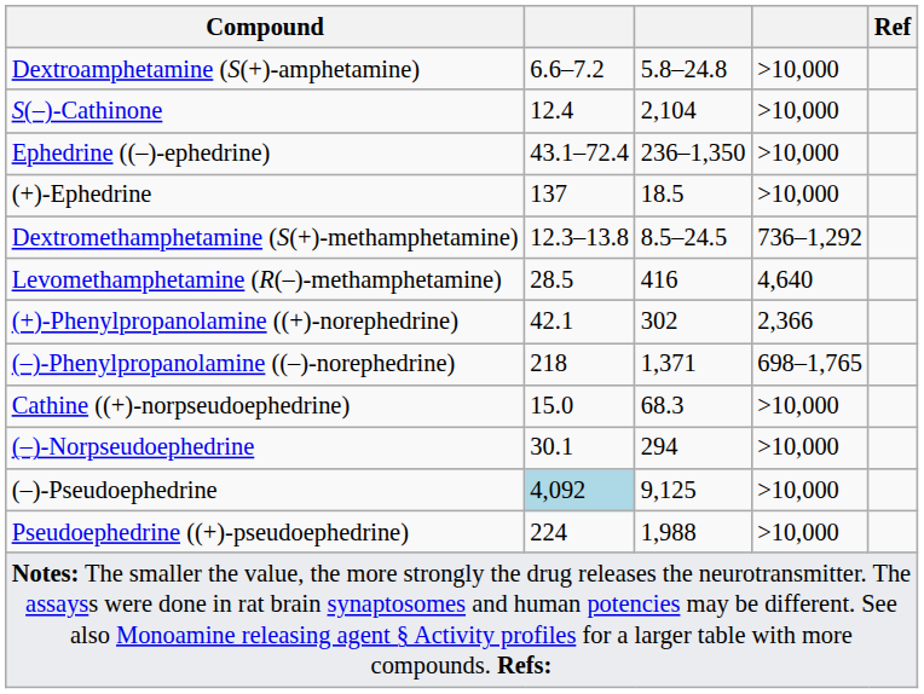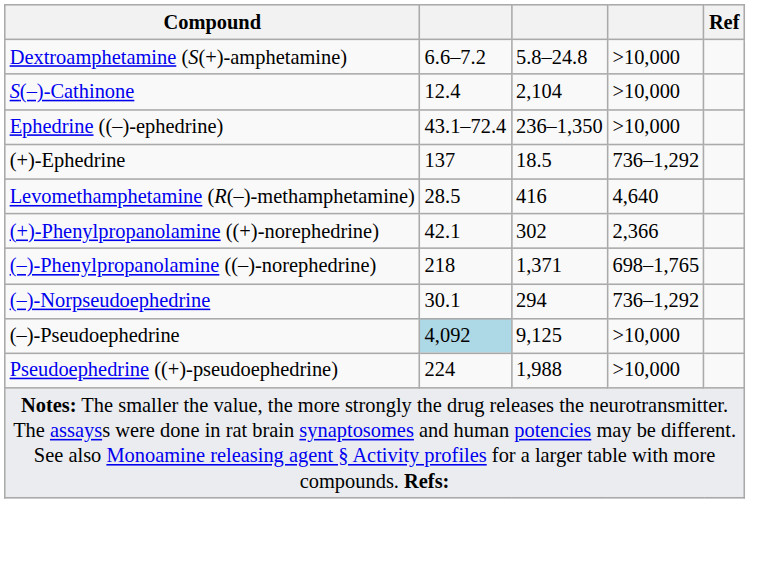(+)-Ephedrine | column 4: >10,000 -> 736–1,292
- row: Dextromethamphetamine (S(+)-methamphetamine) | 12.3–13.8 | 8.5–24.5 | 736–1,292
- row: Cathine ((+)-norpseudoephedrine) | 15.0 | 68.3 | >10,000
(–)-Norpseudoephedrine | column 4: >10,000 -> 736–1,292
